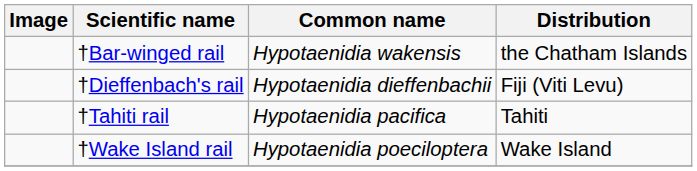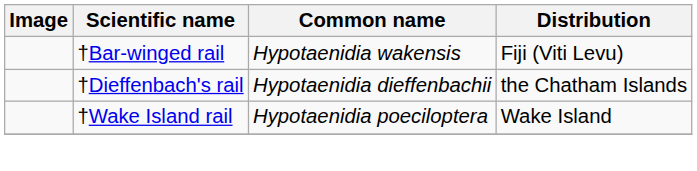†Bar-winged rail | Distribution: the Chatham Islands -> Fiji (Viti Levu)
†Dieffenbach's rail | Distribution: Fiji (Viti Levu) -> the Chatham Islands
- row: †Tahiti rail | Hypotaenidia pacifica | Tahiti
